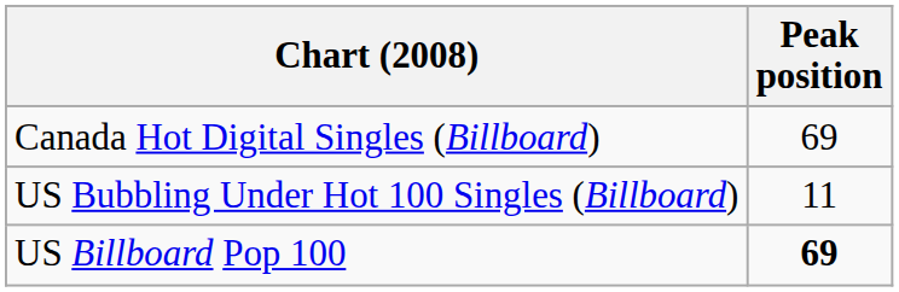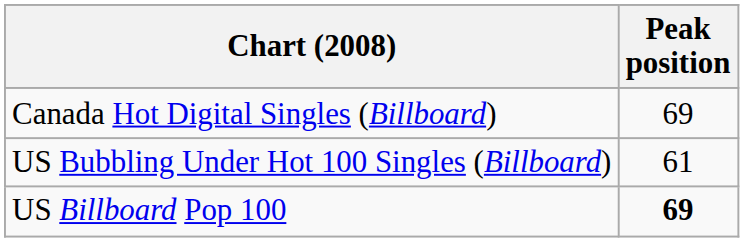US Bubbling Under Hot 100 Singles (Billboard) | Peak position: 11 -> 61
